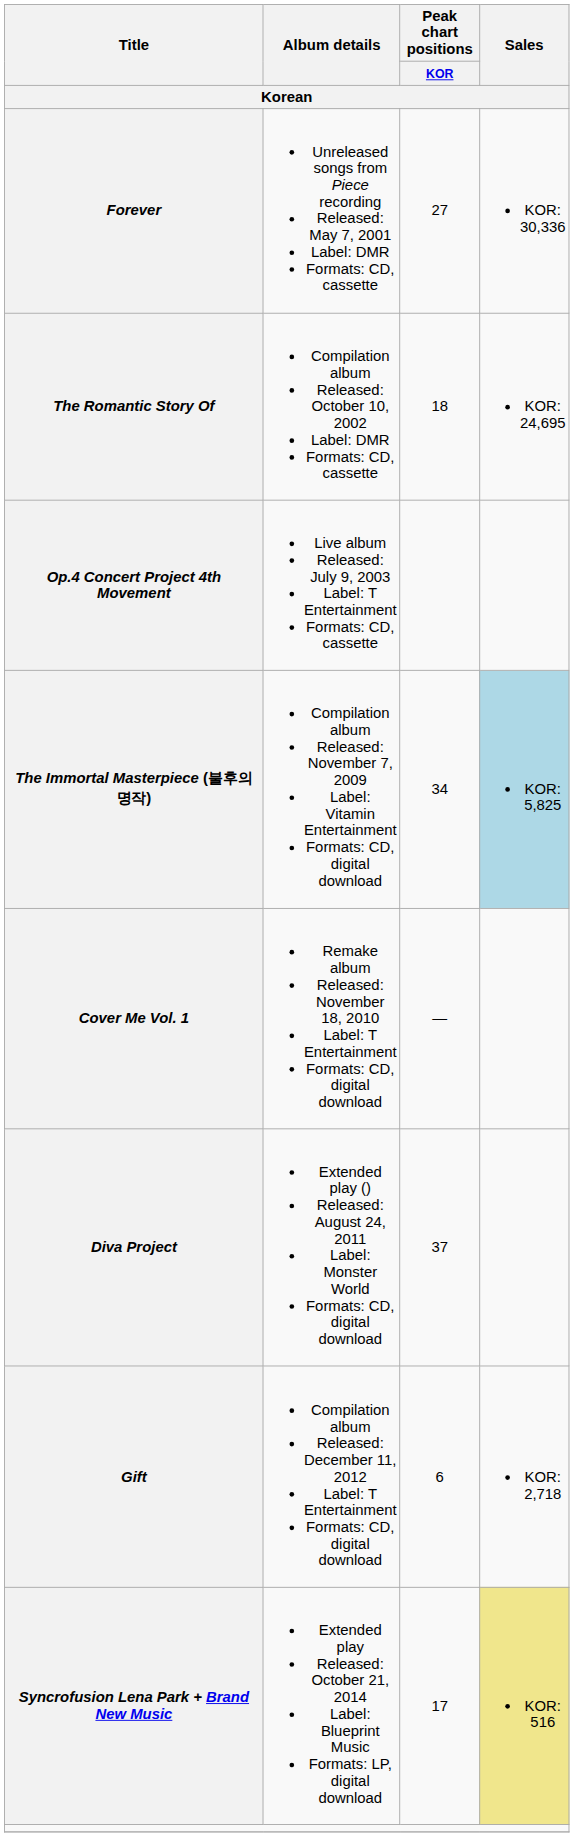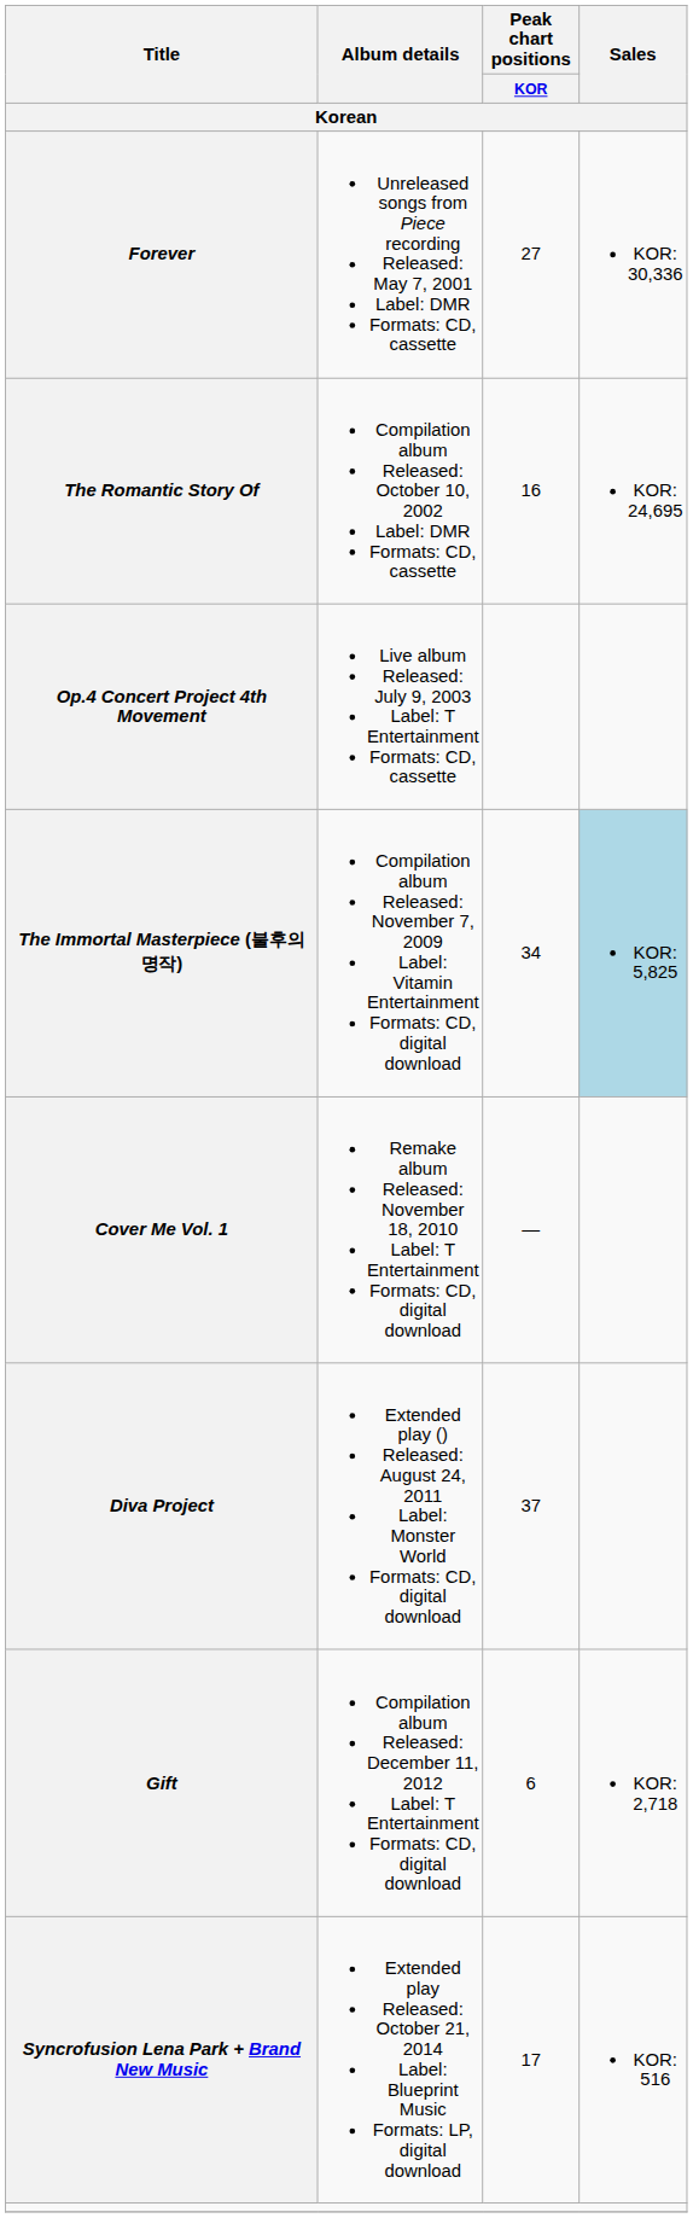The Romantic Story Of | Peak chart positions / KOR: 18 -> 16
Syncrofusion Lena Park + Brand New Music | Sales: khaki background -> no background
